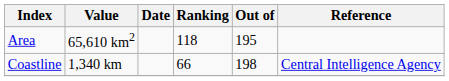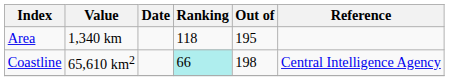Area | Value: 65,610 km2 -> 1,340 km
Coastline | Value: 1,340 km -> 65,610 km2
Coastline | Ranking: no background -> paleturquoise background
